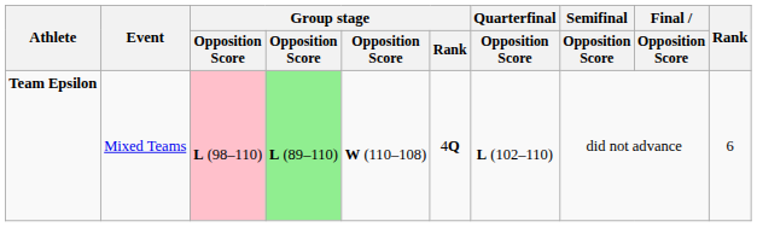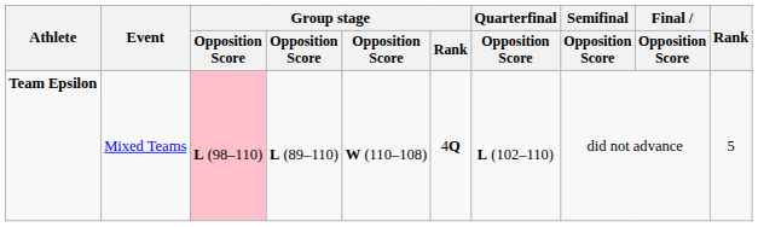Team Epsilon | column 4: lightgreen background -> no background
Team Epsilon | Rank: 6 -> 5
